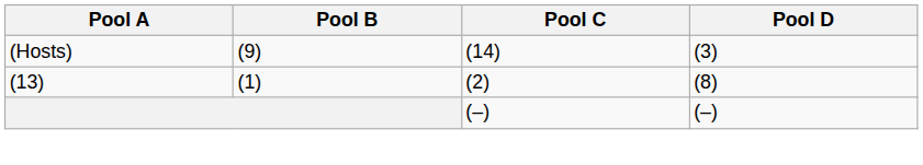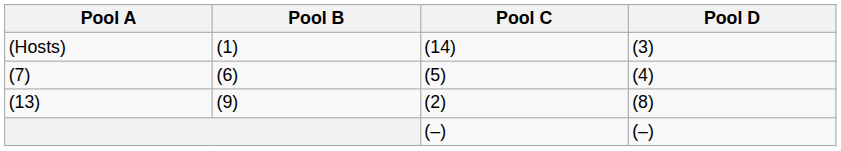(Hosts) | Pool B: (9) -> (1)
+ row: (7) | (6) | (5) | (4)
(13) | Pool B: (1) -> (9)
